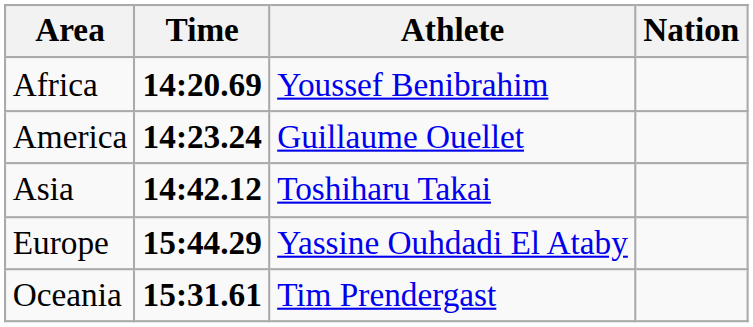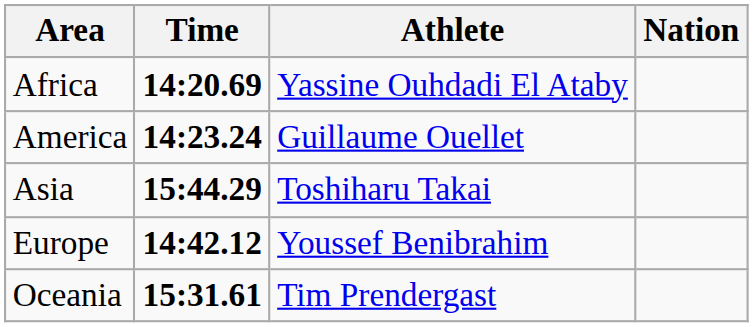Africa | Athlete: Youssef Benibrahim -> Yassine Ouhdadi El Ataby
Asia | Time: 14:42.12 -> 15:44.29
Europe | Time: 15:44.29 -> 14:42.12
Europe | Athlete: Yassine Ouhdadi El Ataby -> Youssef Benibrahim
